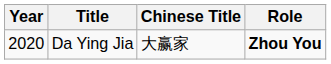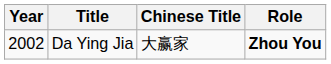Da Ying Jia | Year: 2020 -> 2002
